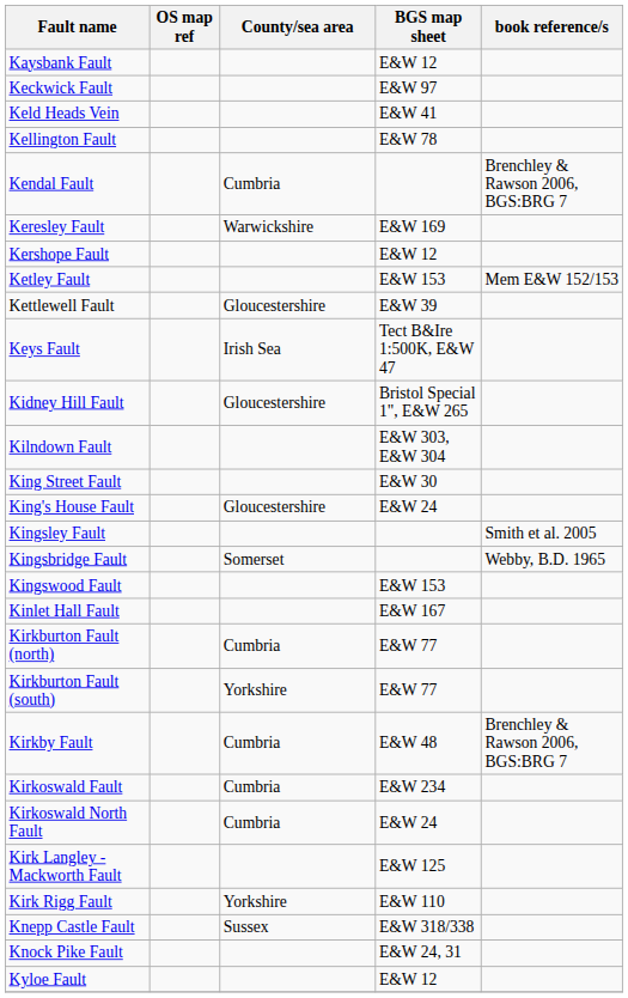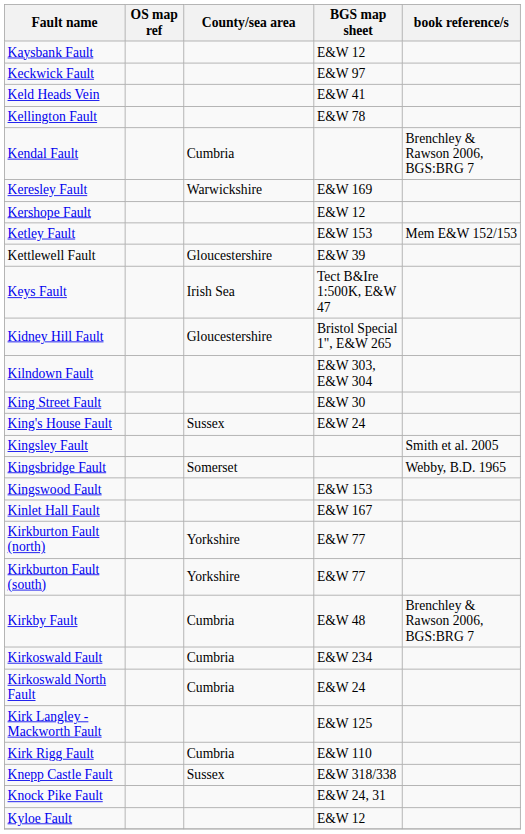King's House Fault | County/sea area: Gloucestershire -> Sussex
Kirkburton Fault (north) | County/sea area: Cumbria -> Yorkshire
Kirk Rigg Fault | County/sea area: Yorkshire -> Cumbria
